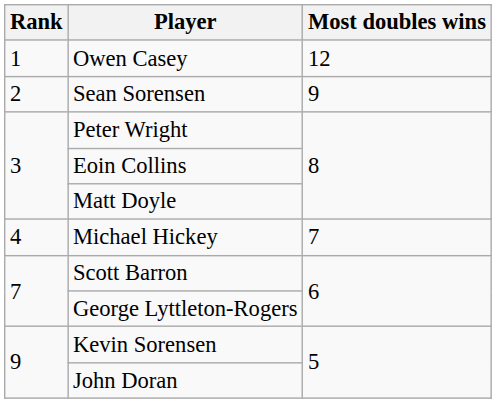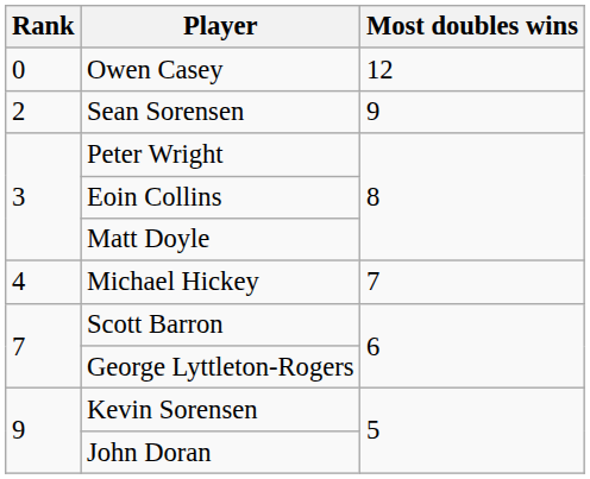Owen Casey | Rank: 1 -> 0
